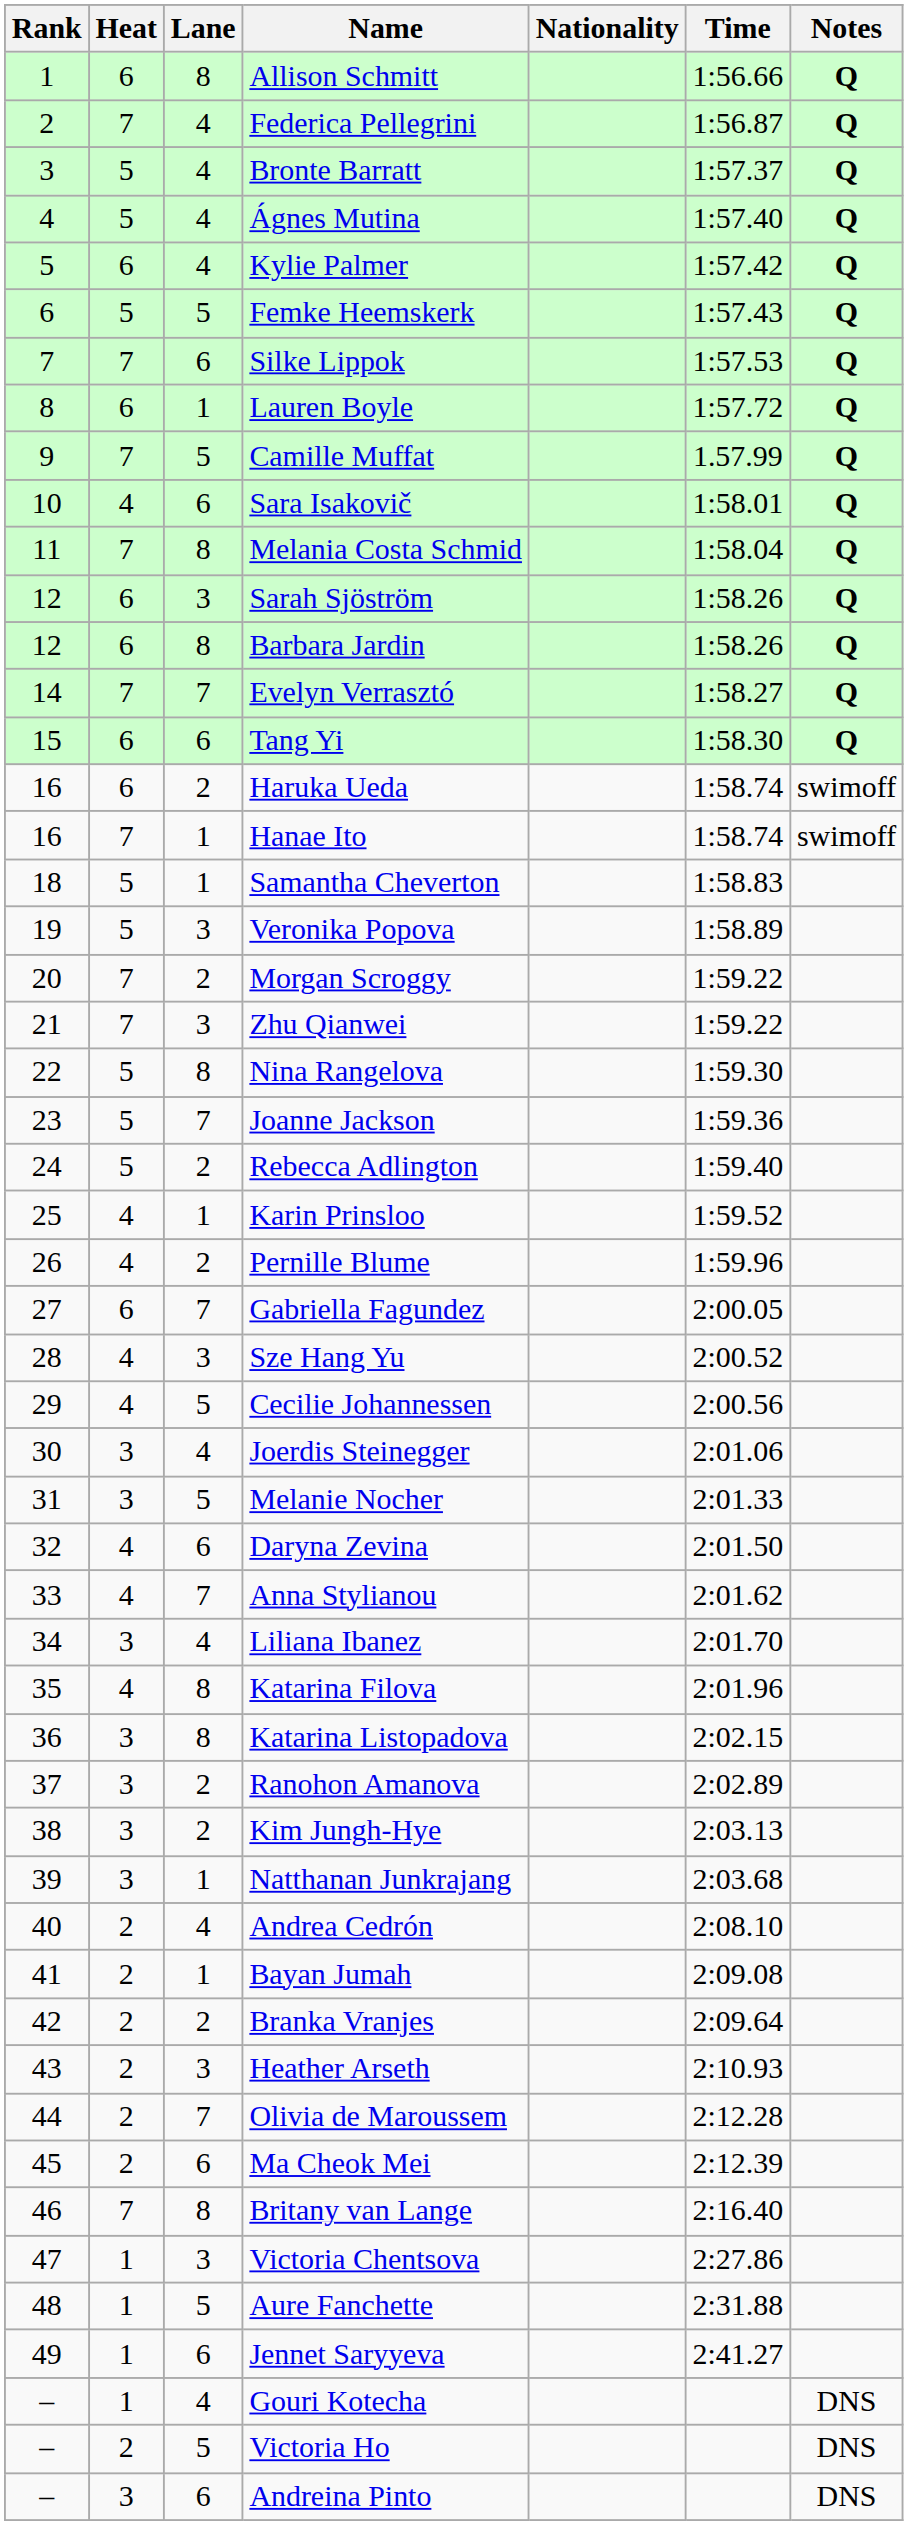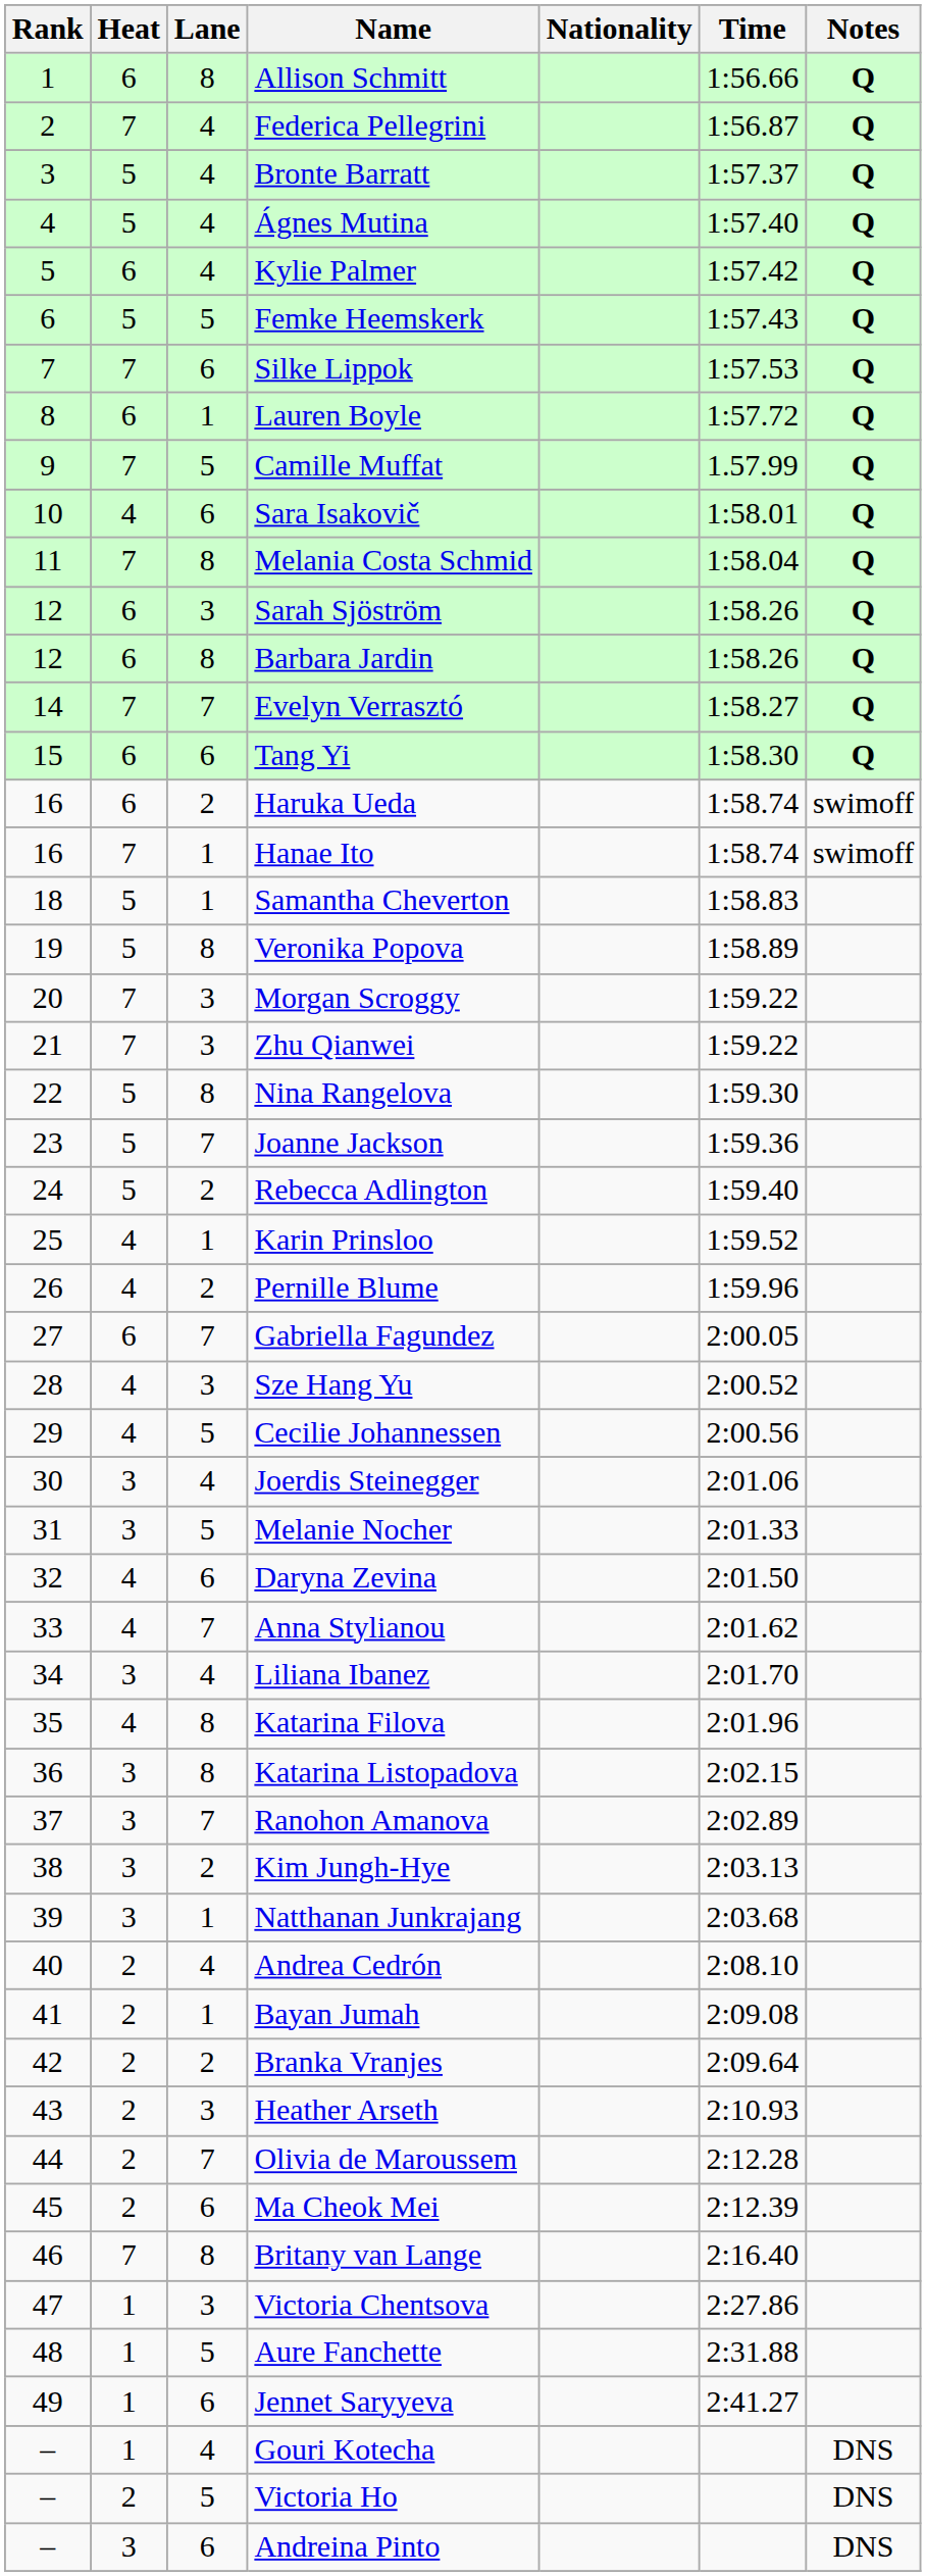Veronika Popova | Lane: 3 -> 8
Morgan Scroggy | Lane: 2 -> 3
Ranohon Amanova | Lane: 2 -> 7
